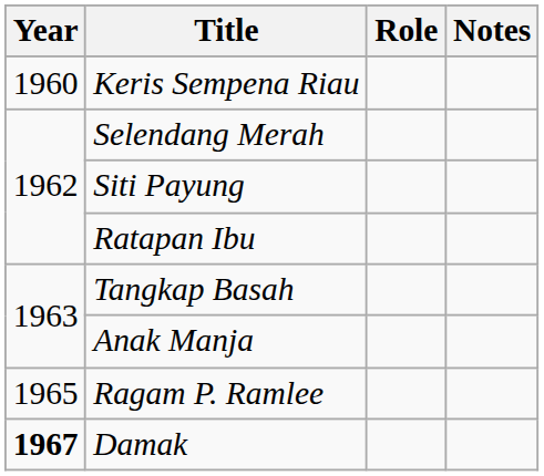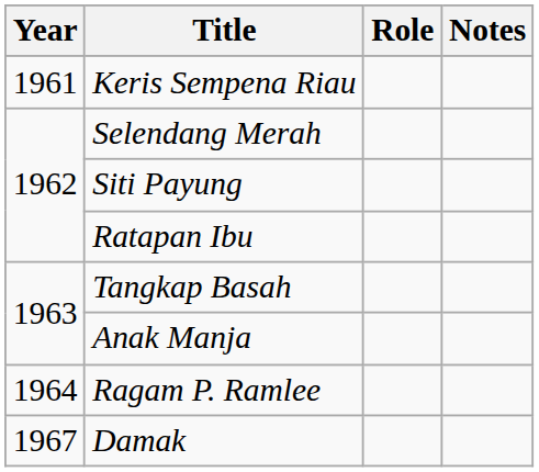Keris Sempena Riau | Year: 1960 -> 1961
Ragam P. Ramlee | Year: 1965 -> 1964
Damak | Year: bold -> normal
